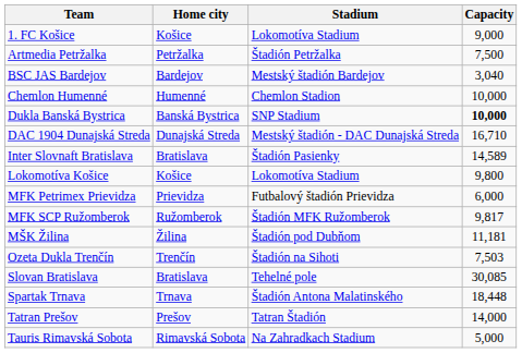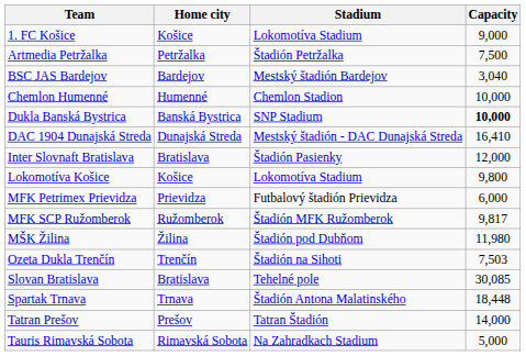DAC 1904 Dunajská Streda | Capacity: 16,710 -> 16,410
Inter Slovnaft Bratislava | Capacity: 14,589 -> 12,000
MŠK Žilina | Capacity: 11,181 -> 11,980
